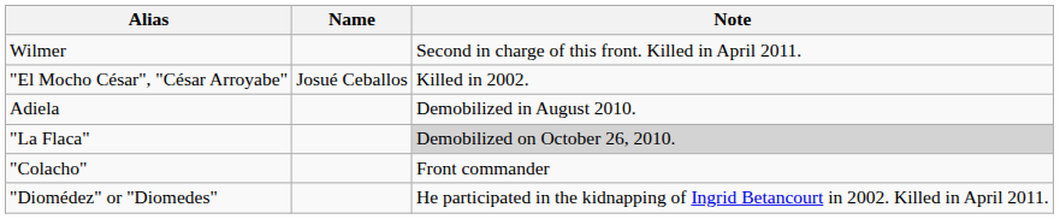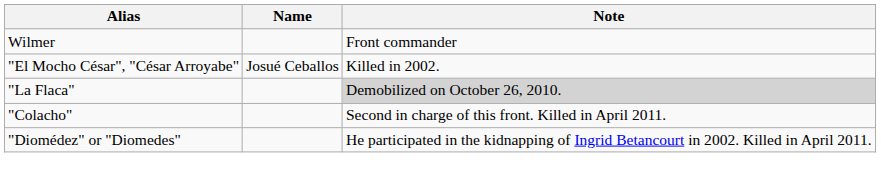Wilmer | Note: Second in charge of this front. Killed in April 2011. -> Front commander
- row: Adiela | Demobilized in August 2010.
"Colacho" | Note: Front commander -> Second in charge of this front. Killed in April 2011.
